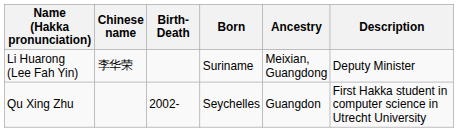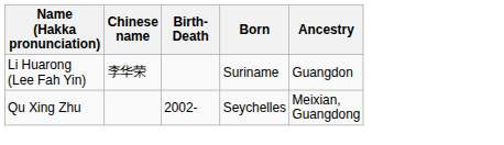- column: Description | Deputy Minister | First Hakka student in computer science in Utrecht University
Li Huarong (Lee Fah Yin) | Ancestry: Meixian, Guangdong -> Guangdon
Qu Xing Zhu | Ancestry: Guangdon -> Meixian, Guangdong
